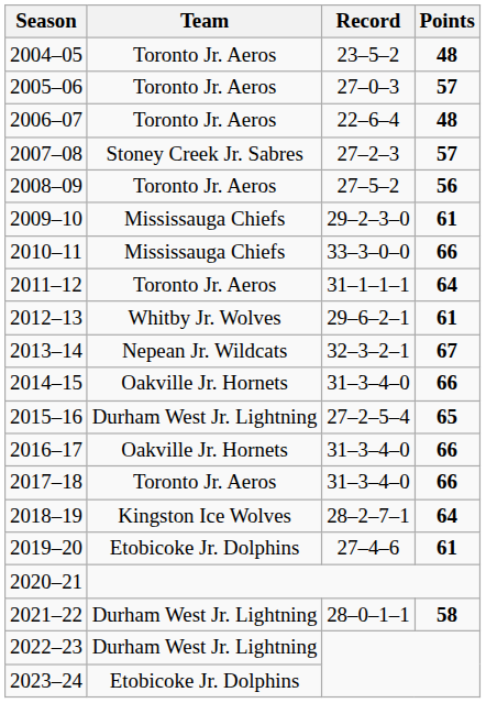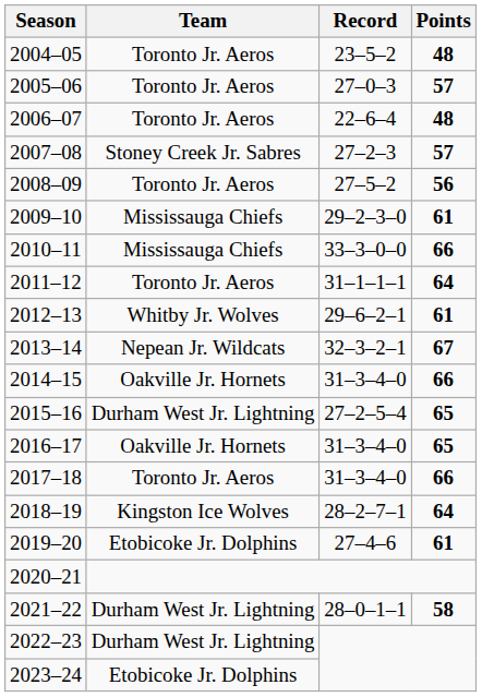2016–17 | Points: 66 -> 65
